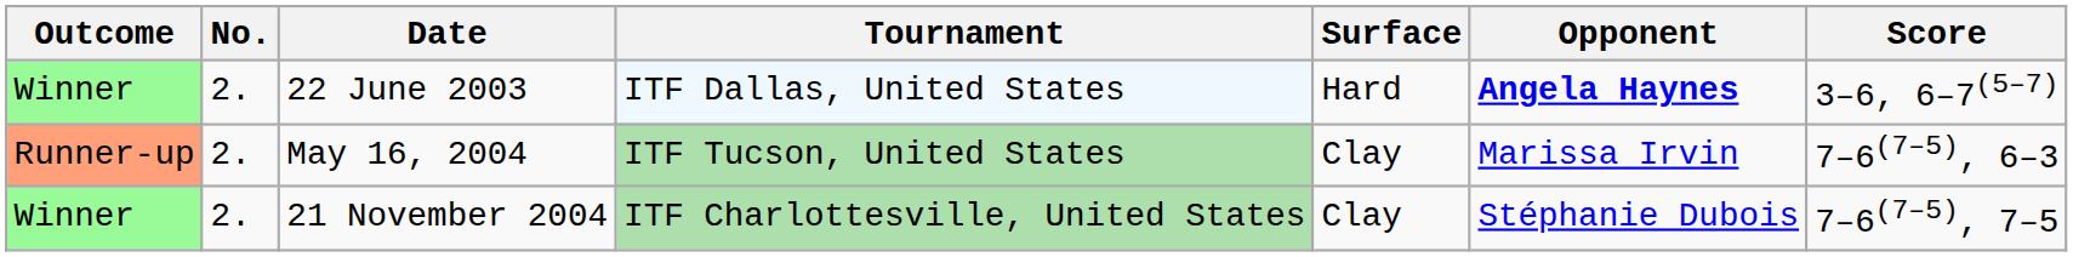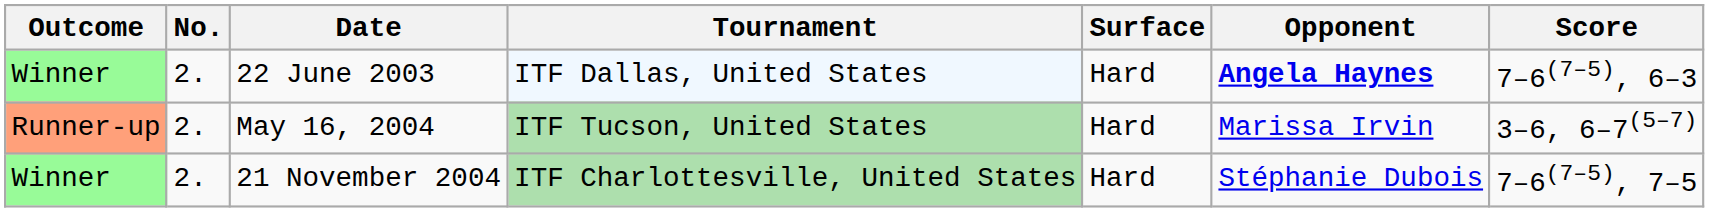22 June 2003 | Score: 3–6, 6–7(5–7) -> 7–6(7–5), 6–3
May 16, 2004 | Surface: Clay -> Hard
May 16, 2004 | Score: 7–6(7–5), 6–3 -> 3–6, 6–7(5–7)
21 November 2004 | Surface: Clay -> Hard
